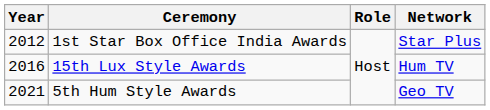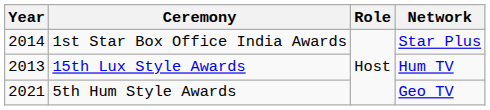1st Star Box Office India Awards | Year: 2012 -> 2014
15th Lux Style Awards | Year: 2016 -> 2013
